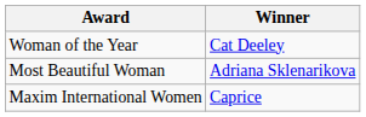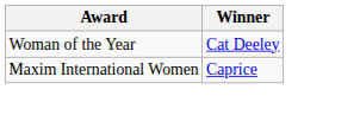- row: Most Beautiful Woman | Adriana Sklenarikova
